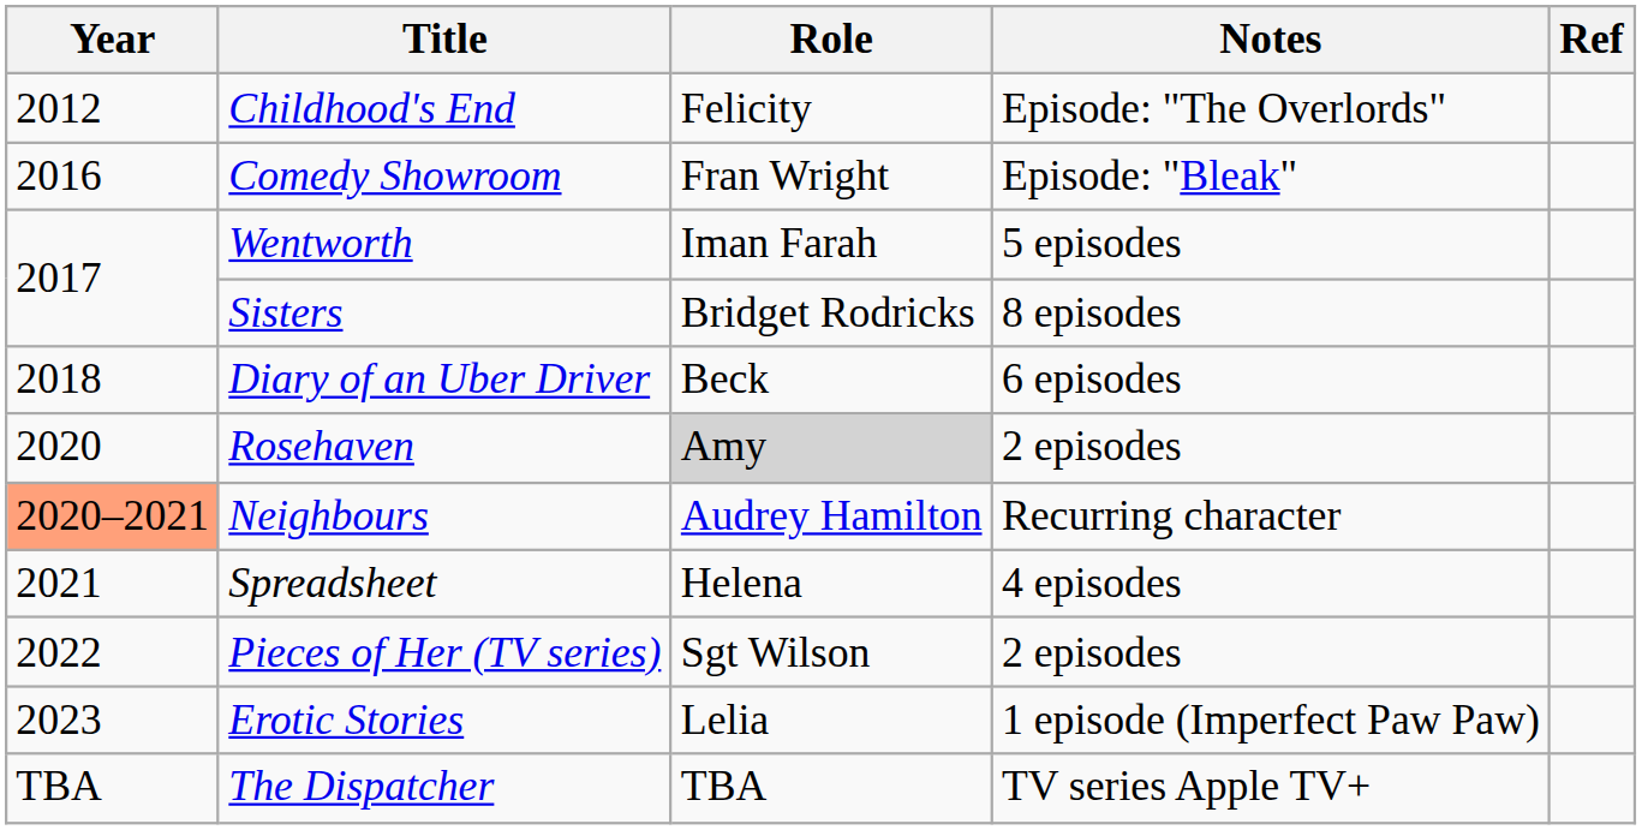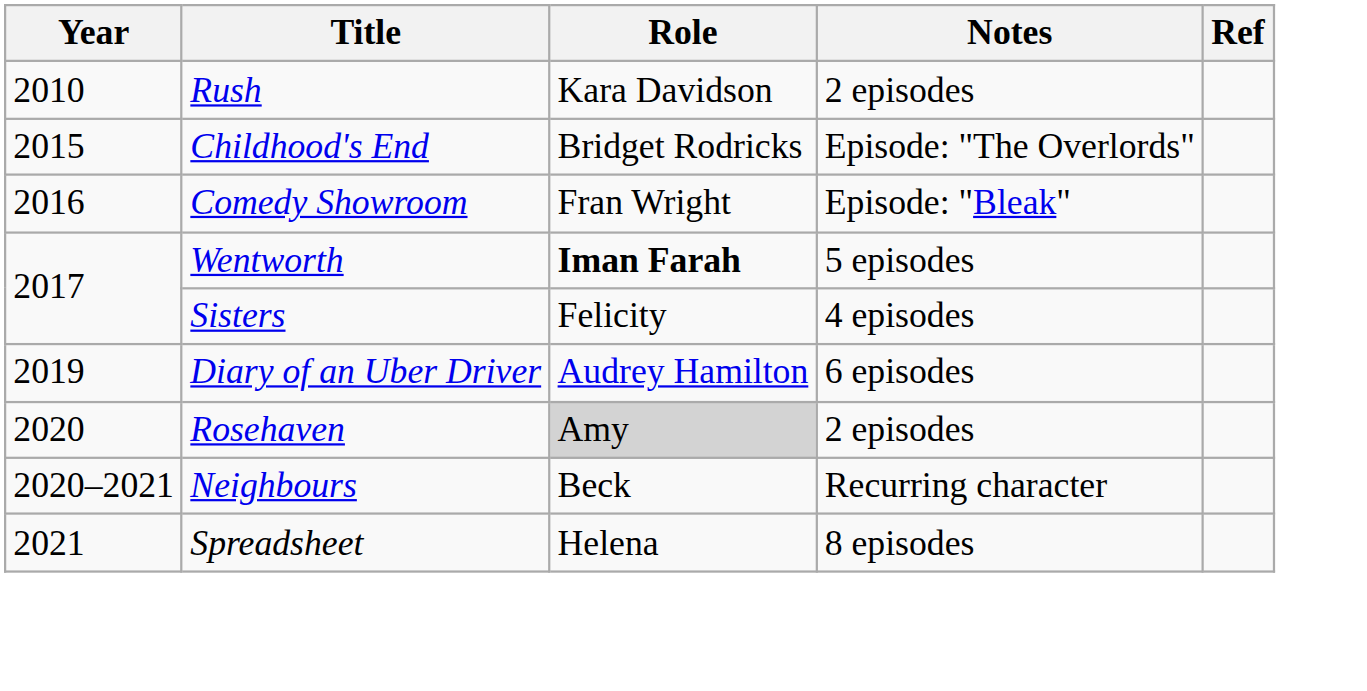+ row: 2010 | Rush | Kara Davidson | 2 episodes
Childhood's End | Year: 2012 -> 2015
Childhood's End | Role: Felicity -> Bridget Rodricks
Wentworth | Role: normal -> bold
Sisters | Role: Bridget Rodricks -> Felicity
Sisters | Notes: 8 episodes -> 4 episodes
Diary of an Uber Driver | Year: 2018 -> 2019
Diary of an Uber Driver | Role: Beck -> Audrey Hamilton
Neighbours | Year: lightsalmon background -> no background
Neighbours | Role: Audrey Hamilton -> Beck
Spreadsheet | Notes: 4 episodes -> 8 episodes
- row: 2022 | Pieces of Her (TV series) | Sgt Wilson | 2 episodes
- row: 2023 | Erotic Stories | Lelia | 1 episode (Imperfect Paw Paw)
- row: TBA | The Dispatcher | TBA | TV series Apple TV+
